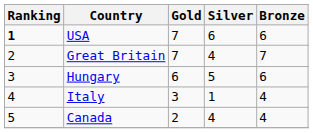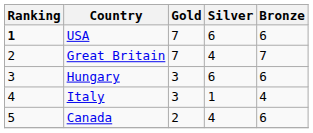Hungary | Gold: 6 -> 3
Hungary | Silver: 5 -> 6
Canada | Bronze: 4 -> 6
